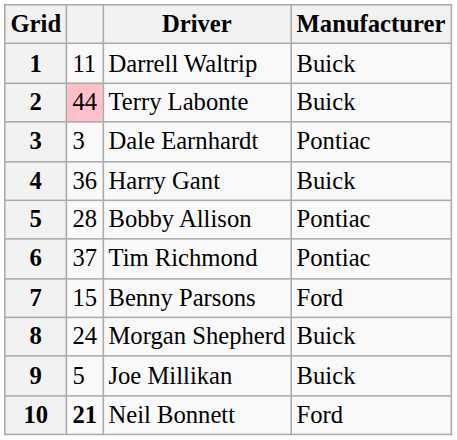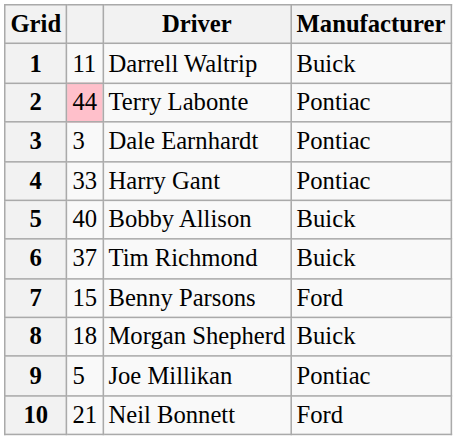Terry Labonte | Manufacturer: Buick -> Pontiac
Harry Gant | column 2: 36 -> 33
Harry Gant | Manufacturer: Buick -> Pontiac
Bobby Allison | column 2: 28 -> 40
Bobby Allison | Manufacturer: Pontiac -> Buick
Tim Richmond | Manufacturer: Pontiac -> Buick
Morgan Shepherd | column 2: 24 -> 18
Joe Millikan | Manufacturer: Buick -> Pontiac
Neil Bonnett | column 2: bold -> normal
